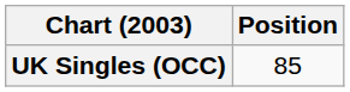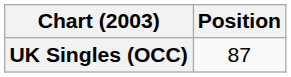UK Singles (OCC) | Position: 85 -> 87
